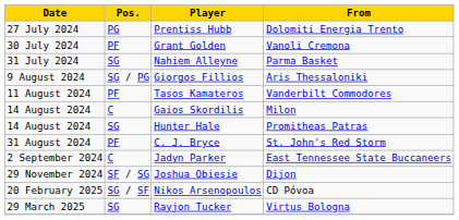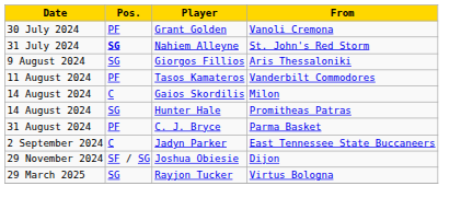- row: 27 July 2024 | PG | Prentiss Hubb | Dolomiti Energia Trento
Nahiem Alleyne | Pos.: normal -> bold
Nahiem Alleyne | From: Parma Basket -> St. John's Red Storm
Giorgos Fillios | Pos.: SG / PG -> SG
C. J. Bryce | From: St. John's Red Storm -> Parma Basket
- row: 20 February 2025 | SG / SF | Nikos Arsenopoulos | CD Póvoa
